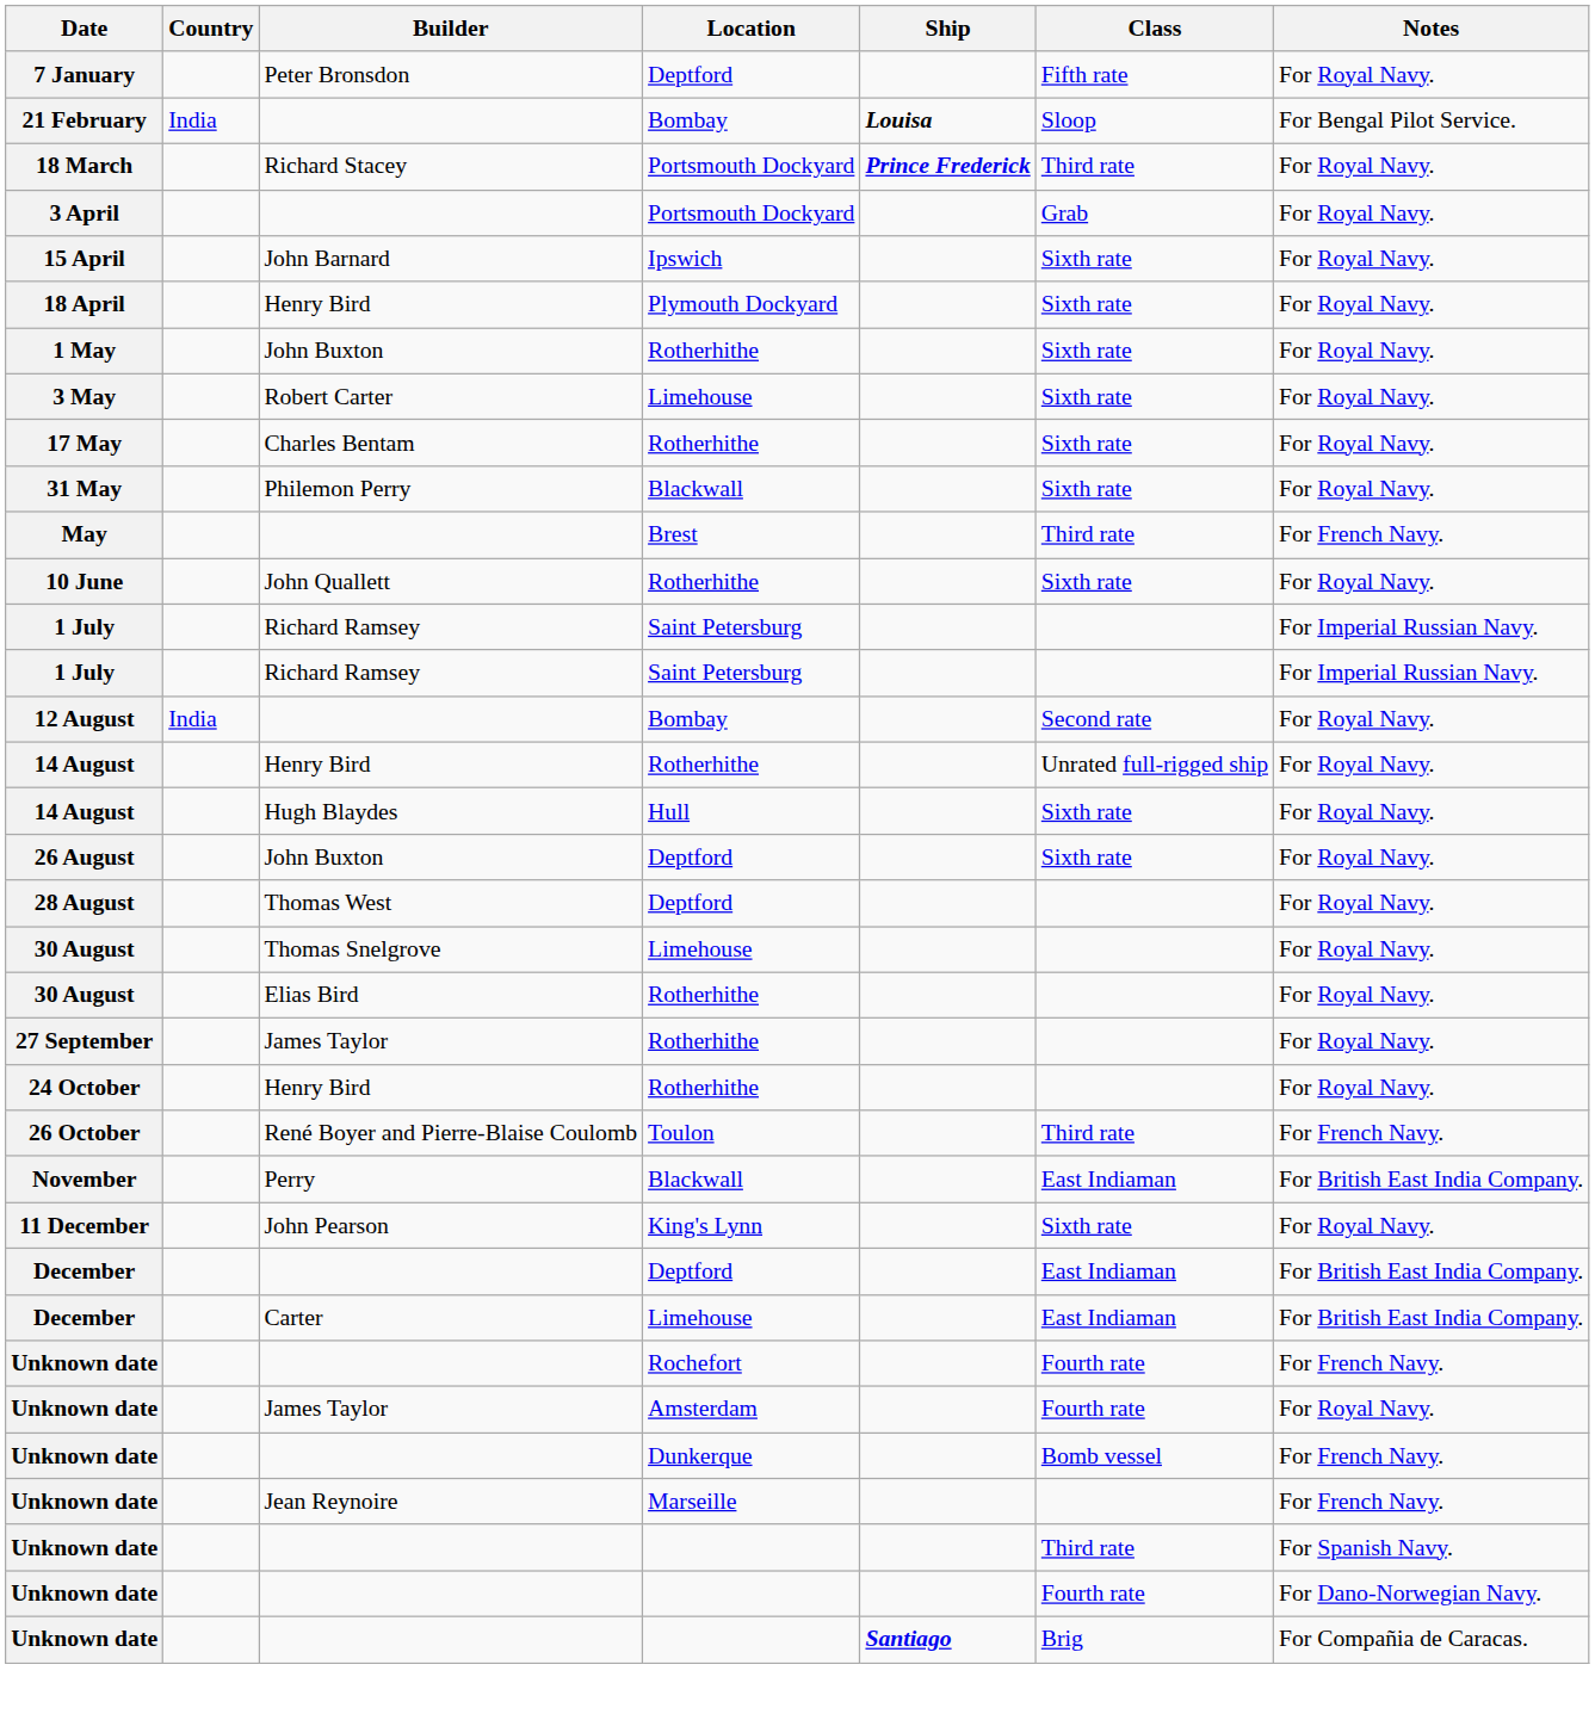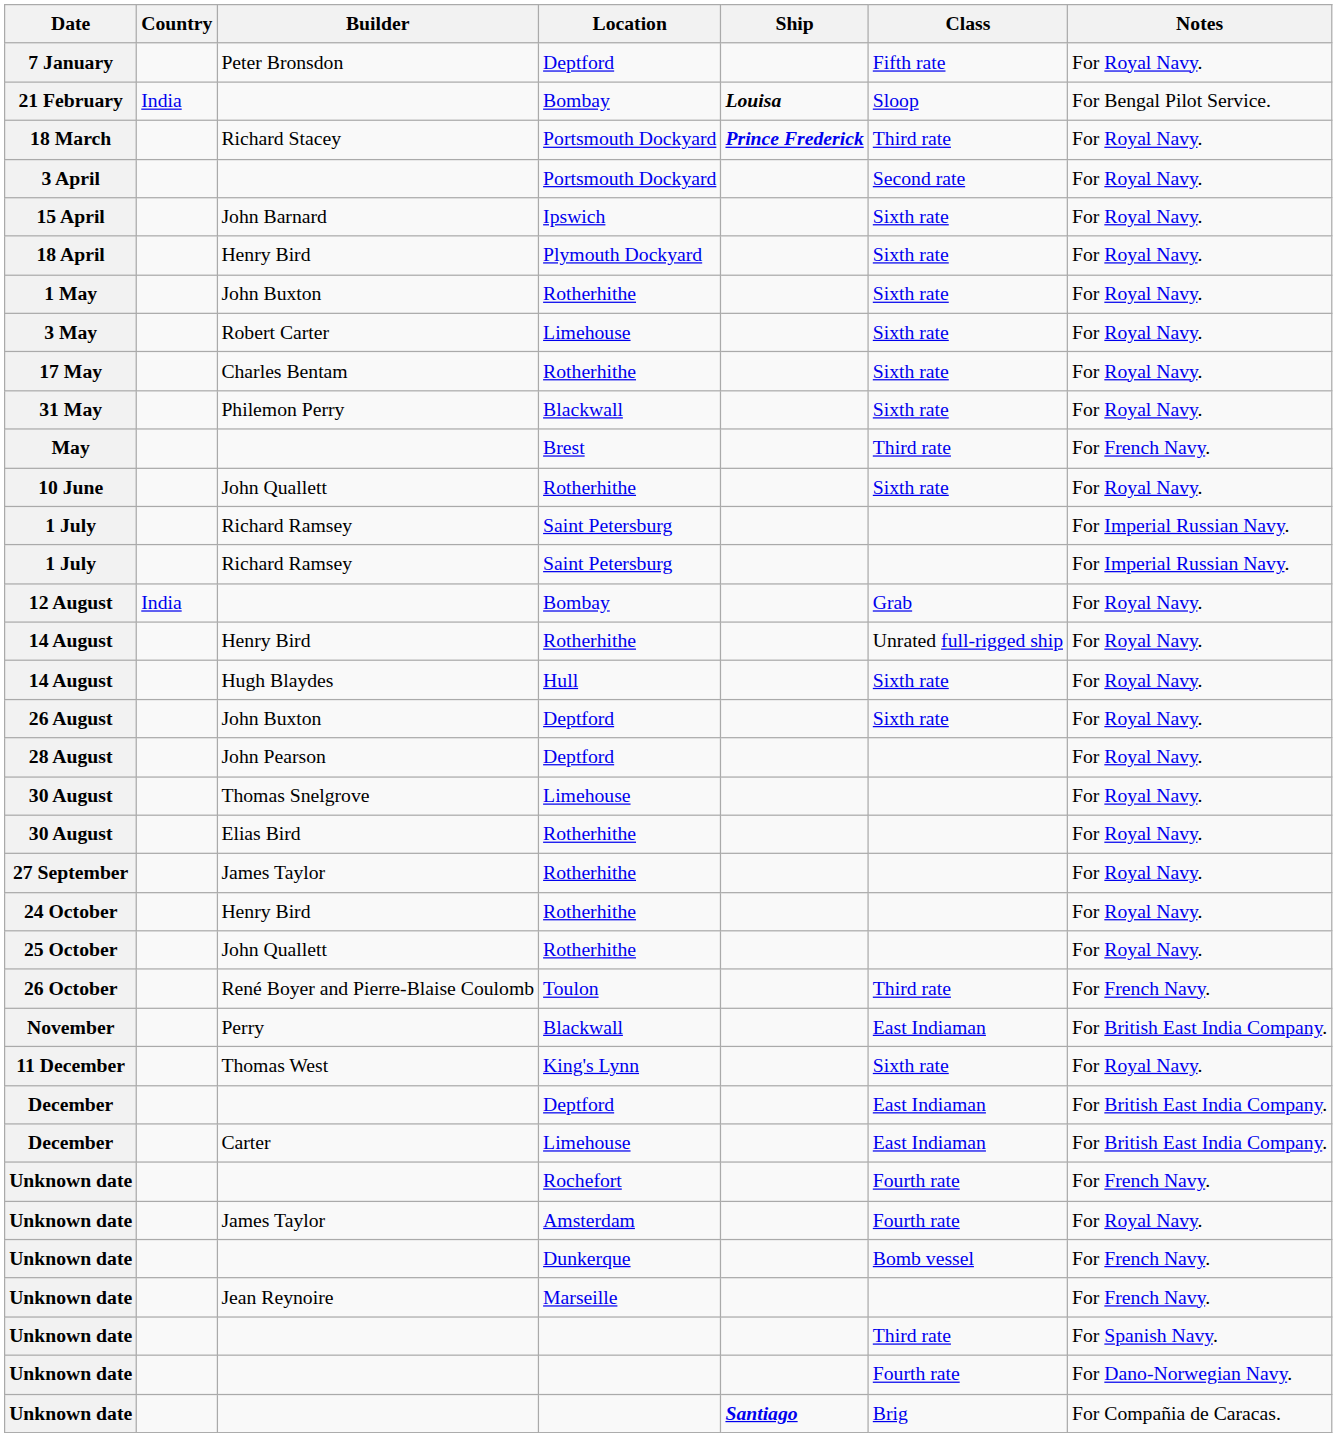3 April | Class: Grab -> Second rate
12 August | Class: Second rate -> Grab
28 August | Builder: Thomas West -> John Pearson
+ row: 25 October | John Quallett | Rotherhithe | For Royal Navy.
11 December | Builder: John Pearson -> Thomas West
